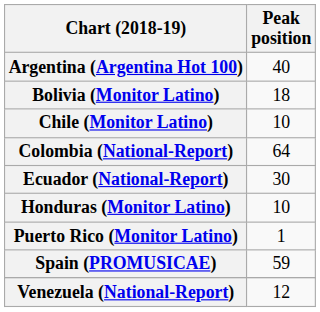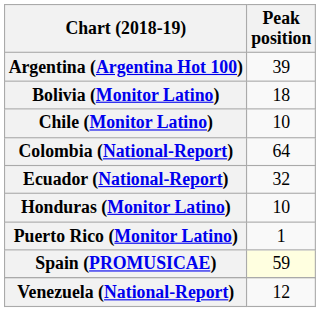Argentina (Argentina Hot 100) | Peak position: 40 -> 39
Ecuador (National-Report) | Peak position: 30 -> 32
Spain (PROMUSICAE) | Peak position: no background -> lightyellow background
